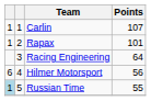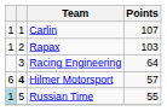Rapax | Points: 101 -> 103
Hilmer Motorsport | column 2: normal -> bold
Hilmer Motorsport | Points: 56 -> 57
